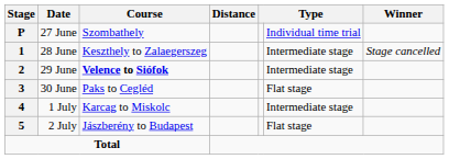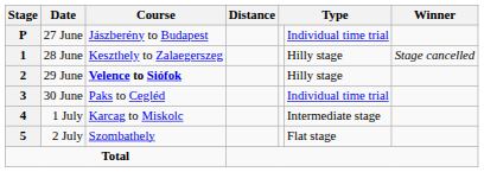27 June | Course: Szombathely -> Jászberény to Budapest
28 June | column 6: Intermediate stage -> Hilly stage
29 June | column 6: Intermediate stage -> Hilly stage
30 June | column 6: Flat stage -> Individual time trial
2 July | Course: Jászberény to Budapest -> Szombathely
